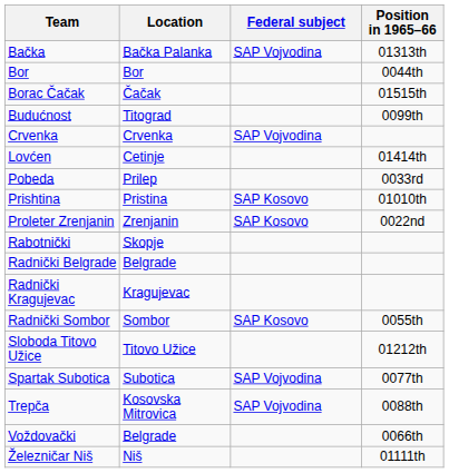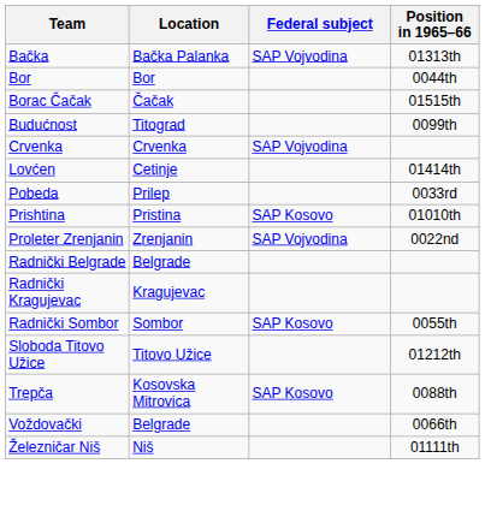Proleter Zrenjanin | Federal subject: SAP Kosovo -> SAP Vojvodina
- row: Rabotnički | Skopje
- row: Spartak Subotica | Subotica | SAP Vojvodina | 0077th
Trepča | Federal subject: SAP Vojvodina -> SAP Kosovo
